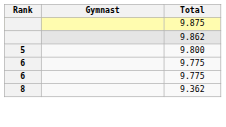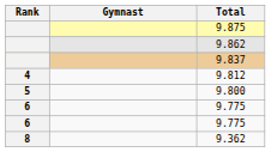+ row: 9.837
+ row: 4 | 9.812
